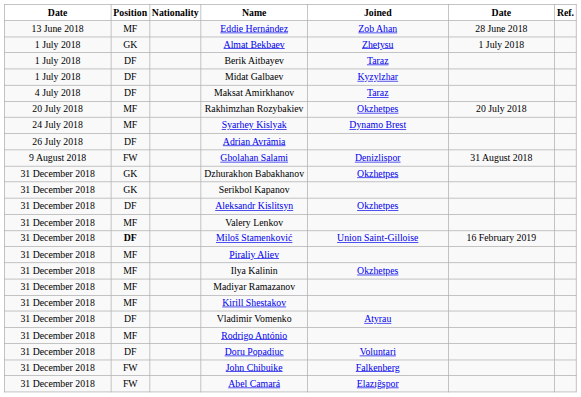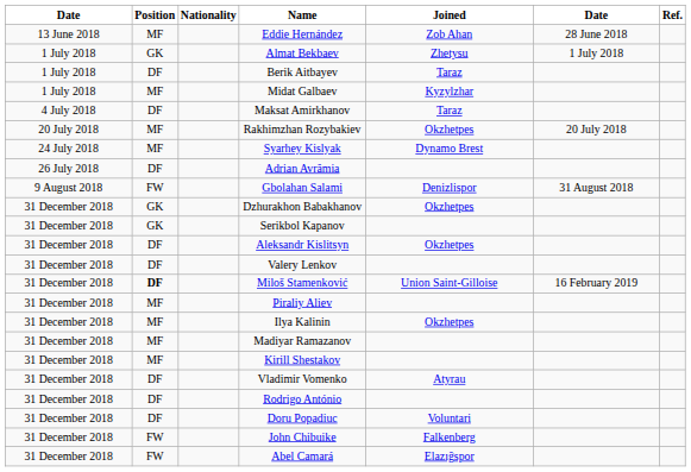Midat Galbaev | Position: DF -> MF
Valery Lenkov | Position: MF -> DF
Rodrigo António | Position: MF -> DF
